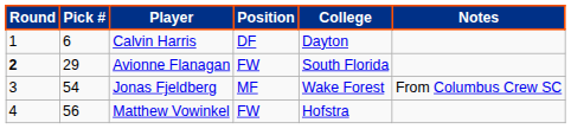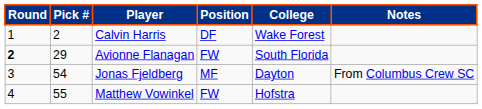Calvin Harris | Pick #: 6 -> 2
Calvin Harris | College: Dayton -> Wake Forest
Jonas Fjeldberg | College: Wake Forest -> Dayton
Matthew Vowinkel | Pick #: 56 -> 55
